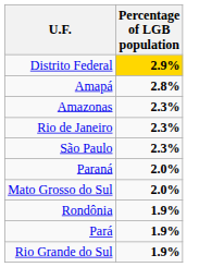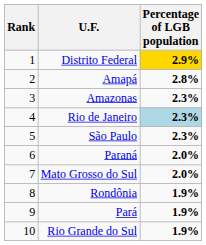+ column: Rank | 1 | 2 | 3 | 4 | 5 | 6 | 7 | 8 | 9 | 10
Rio de Janeiro | Percentage of LGB population: no background -> lightblue background
